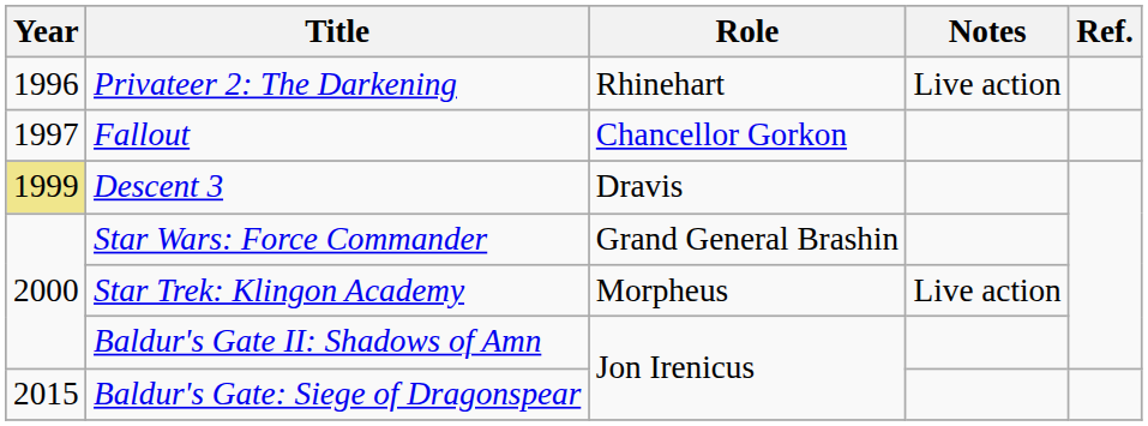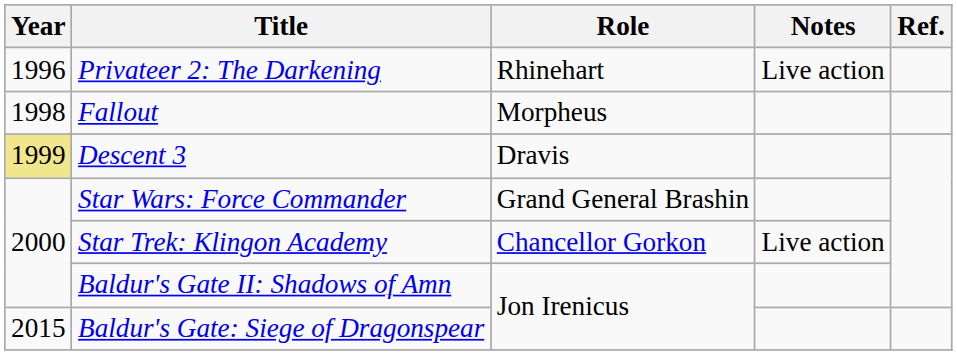Fallout | Year: 1997 -> 1998
Fallout | Role: Chancellor Gorkon -> Morpheus
Star Trek: Klingon Academy | Role: Morpheus -> Chancellor Gorkon
